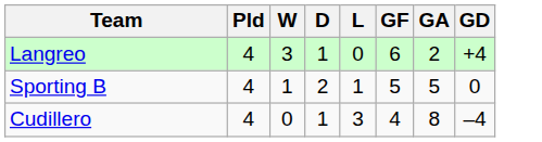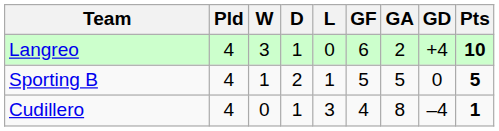+ column: Pts | 10 | 5 | 1
